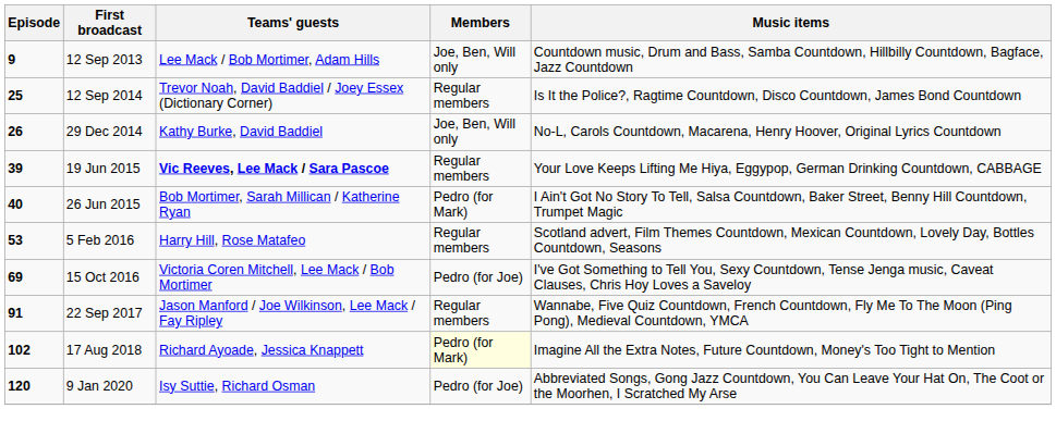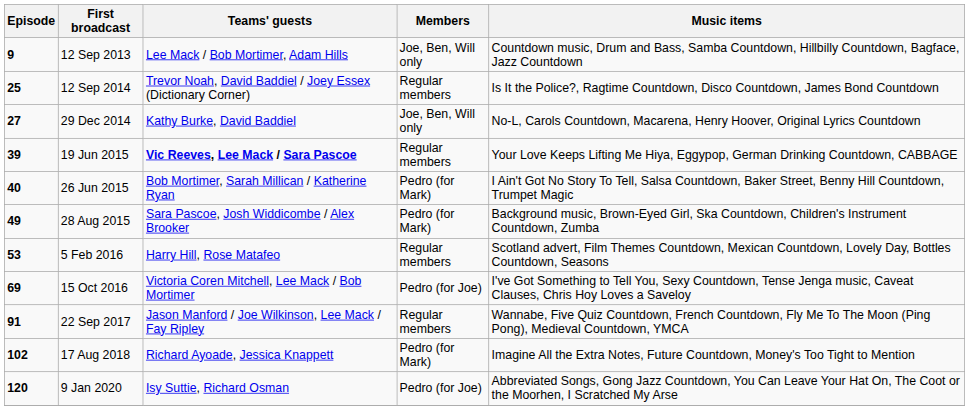29 Dec 2014 | Episode: 26 -> 27
+ row: 49 | 28 Aug 2015 | Sara Pascoe, Josh Widdicombe / Alex Brooker | Pedro (for Mark) | Background music, Brown-Eyed Girl, Ska Countdown, Children's Instrument Countdown, Zumba
17 Aug 2018 | Members: lightyellow background -> no background
